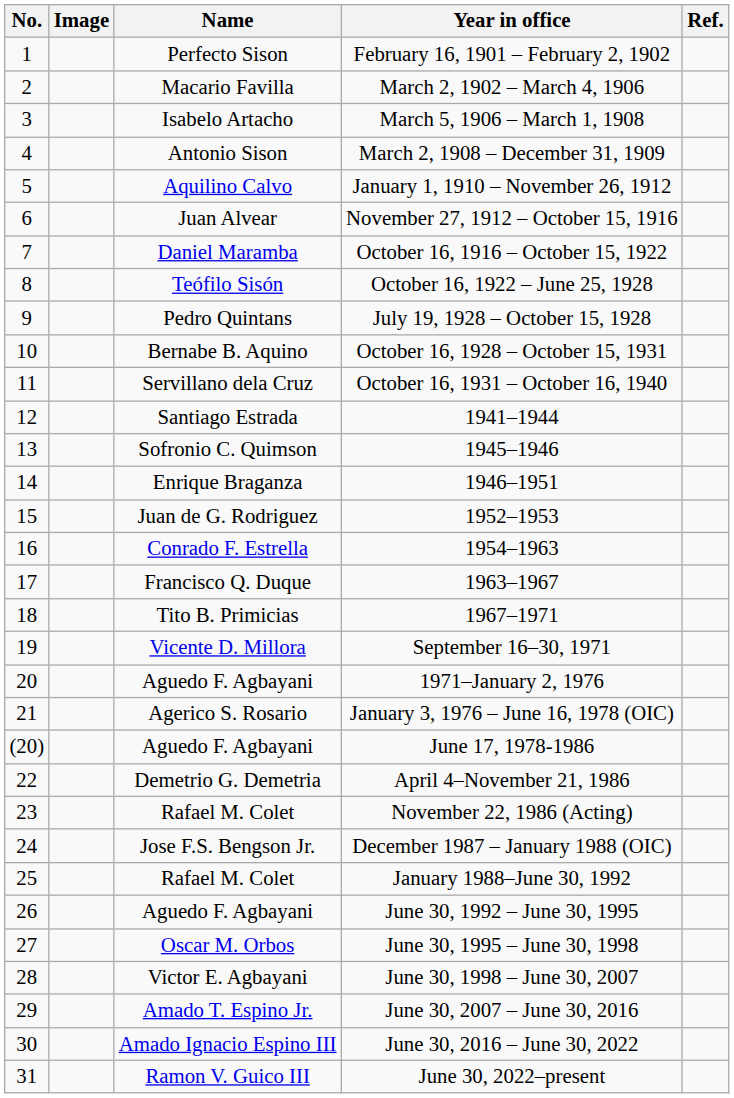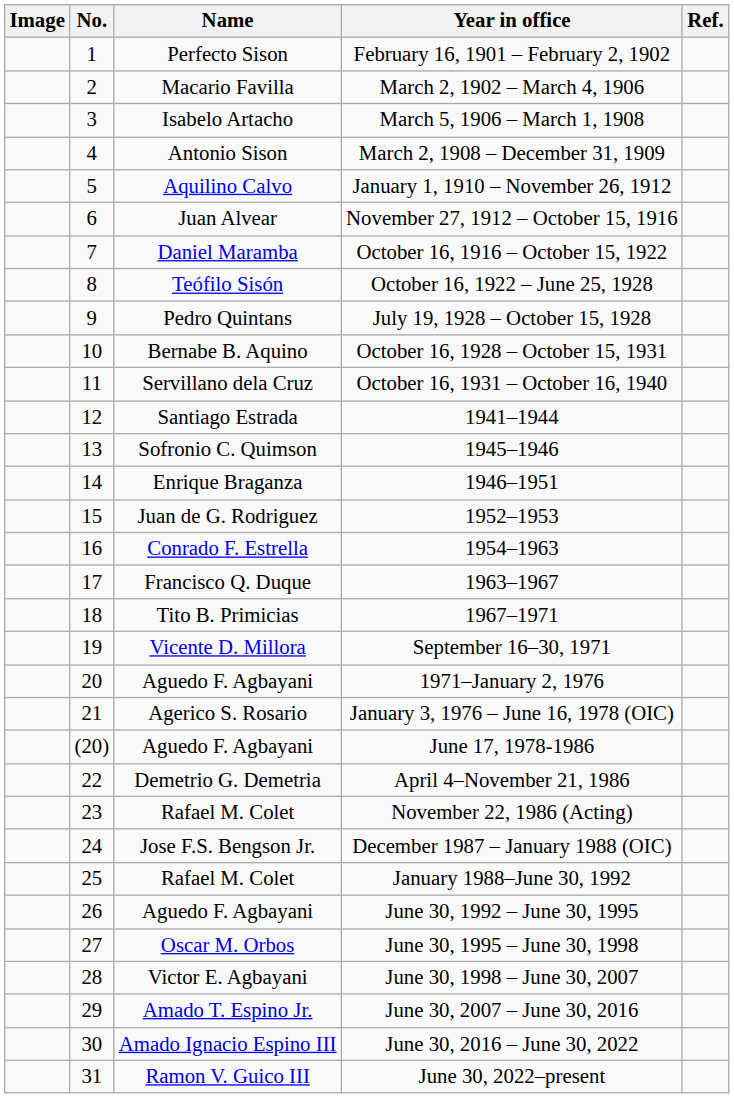columns swapped: No. <-> Image
